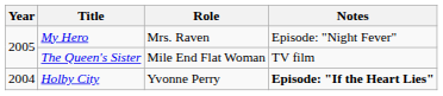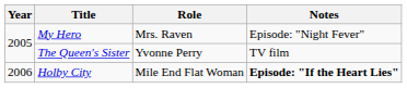The Queen's Sister | Role: Mile End Flat Woman -> Yvonne Perry
Holby City | Year: 2004 -> 2006
Holby City | Role: Yvonne Perry -> Mile End Flat Woman
